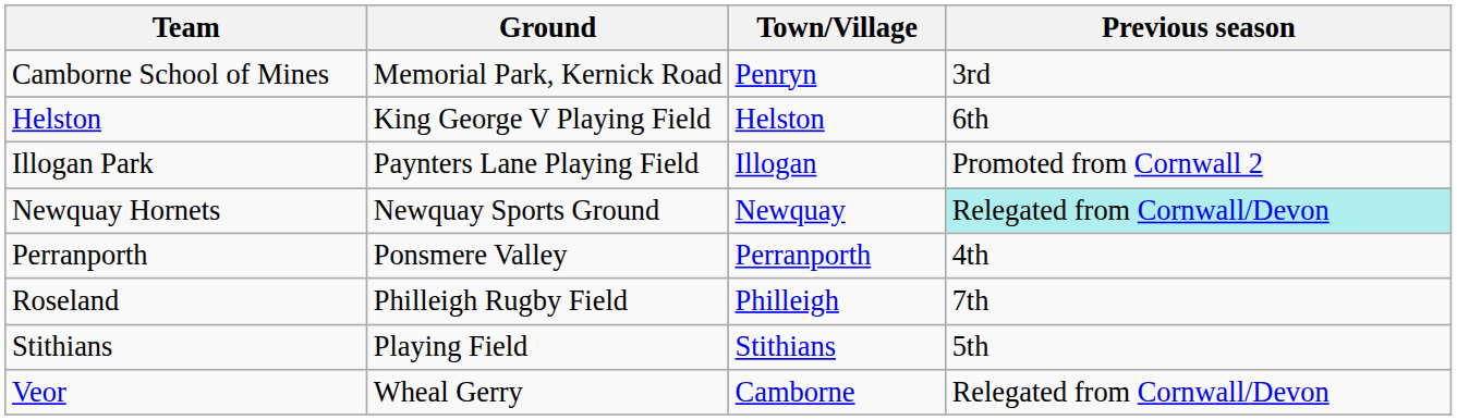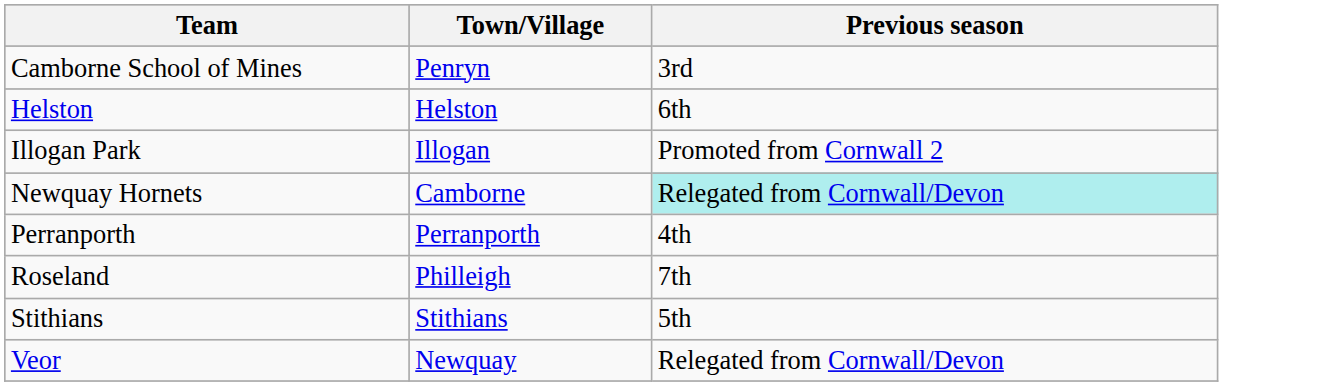- column: Ground | Memorial Park, Kernick Road | King George V Playing Field | Paynters Lane Playing Field | Newquay Sports Ground | Ponsmere Valley | Philleigh Rugby Field | Playing Field | Wheal Gerry
Newquay Hornets | Town/Village: Newquay -> Camborne
Veor | Town/Village: Camborne -> Newquay
